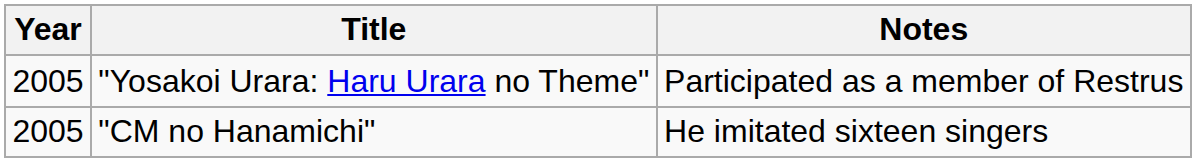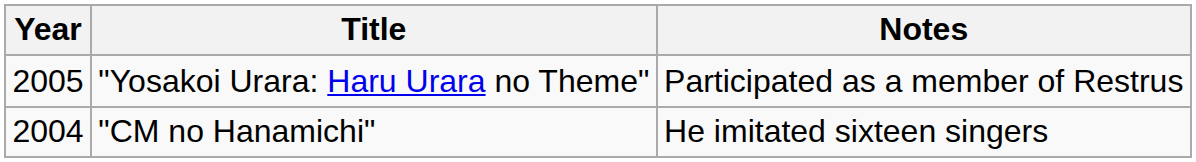"CM no Hanamichi" | Year: 2005 -> 2004
